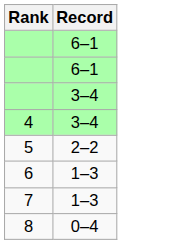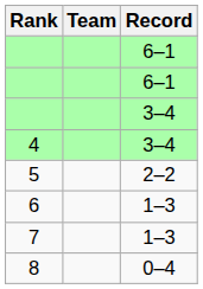+ column: Team
